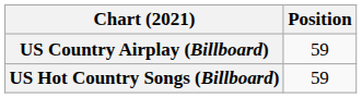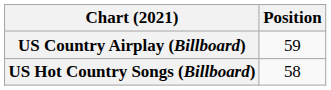US Hot Country Songs (Billboard) | Position: 59 -> 58
